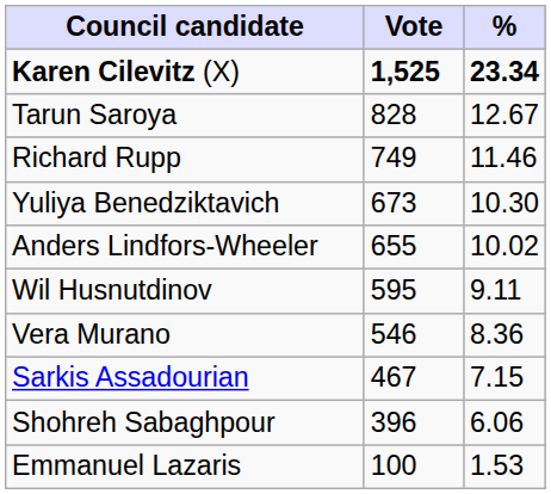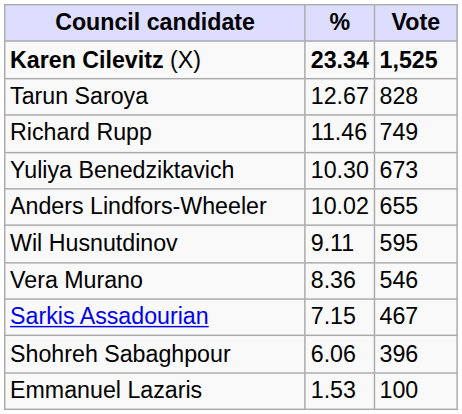columns swapped: Vote <-> %
